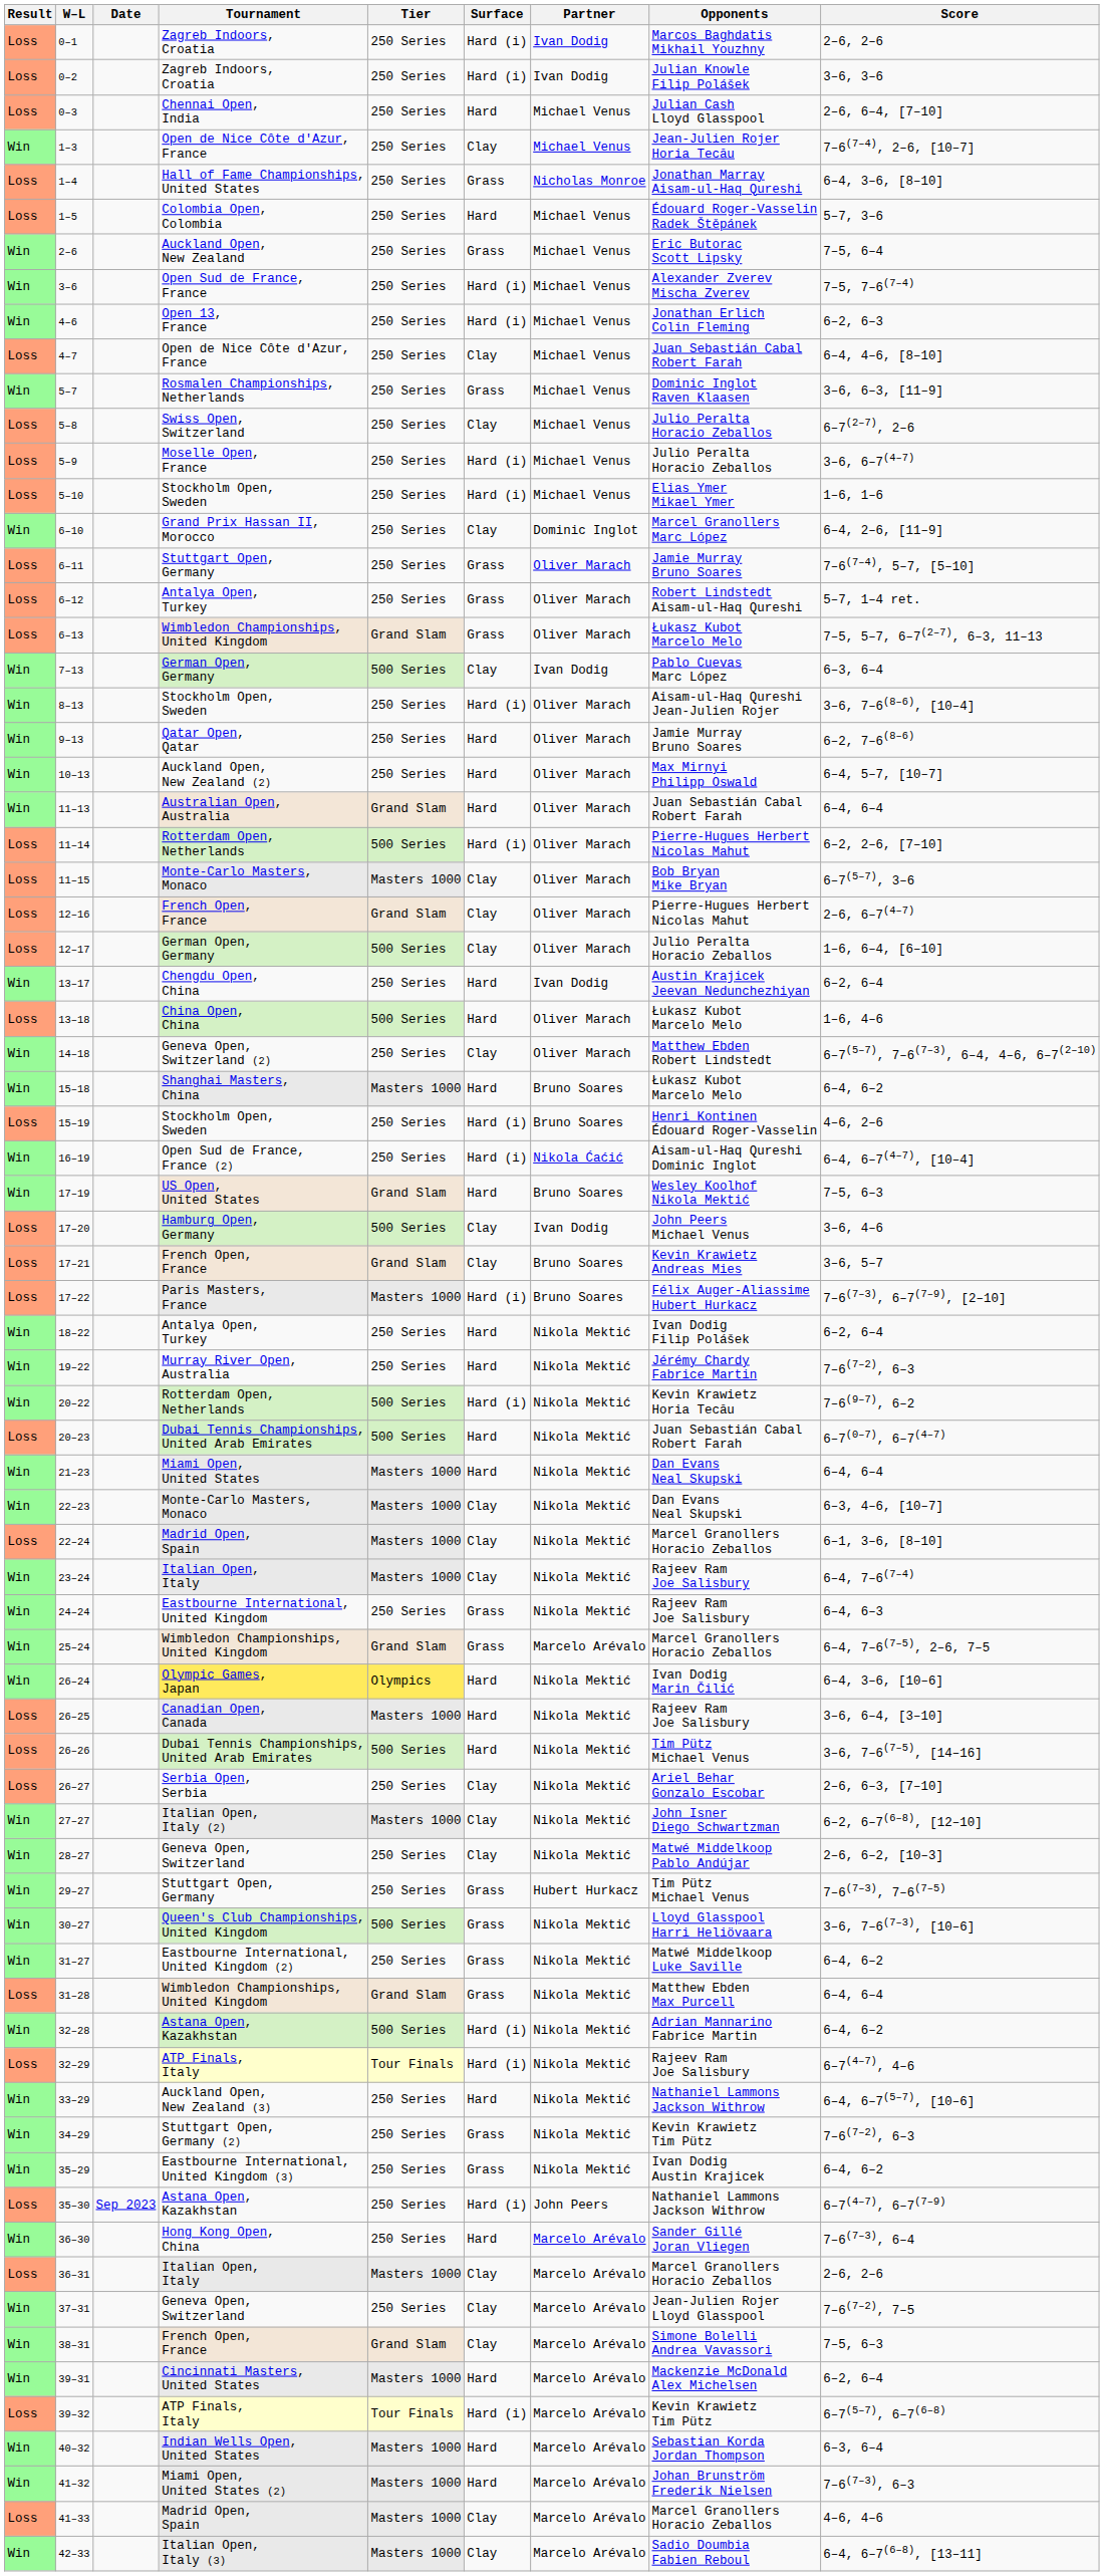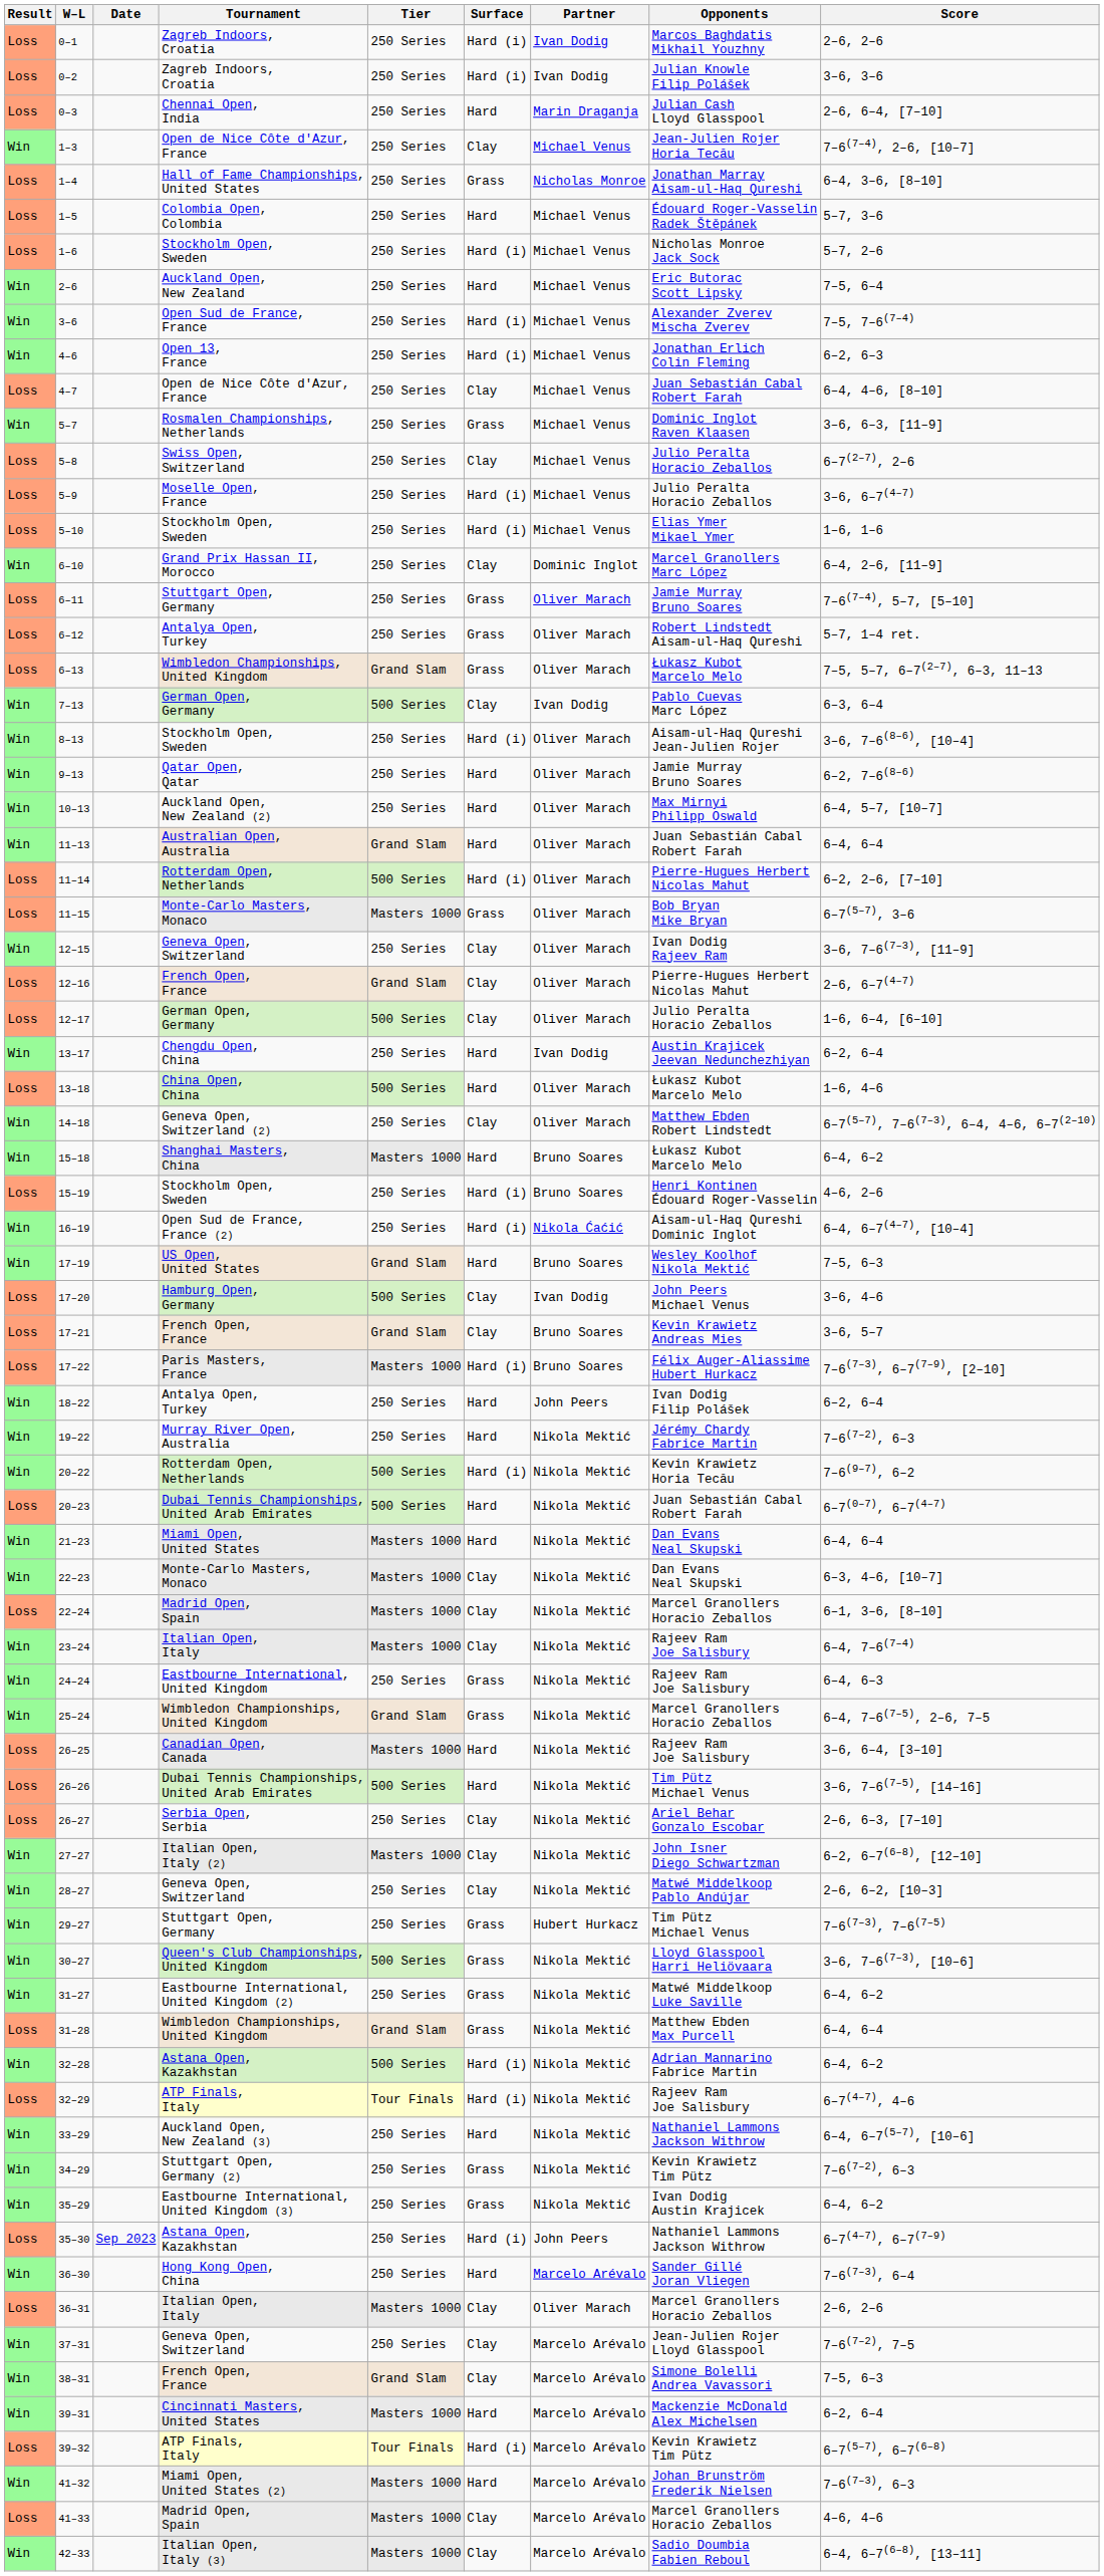0–3 | Partner: Michael Venus -> Marin Draganja
+ row: Loss | 1–6 | Stockholm Open, Sweden | 250 Series | Hard (i) | Michael Venus | Nicholas Monroe Jack Sock | 5–7, 2–6
2–6 | Surface: Grass -> Hard
11–15 | Surface: Clay -> Grass
+ row: Win | 12–15 | Geneva Open, Switzerland | 250 Series | Clay | Oliver Marach | Ivan Dodig Rajeev Ram | 3–6, 7–6(7–3), [11–9]
18–22 | Partner: Nikola Mektić -> John Peers
25–24 | Partner: Marcelo Arévalo -> Nikola Mektić
- row: Win | 26–24 | Olympic Games, Japan | Olympics | Hard | Nikola Mektić | Ivan Dodig Marin Čilić | 6–4, 3–6, [10–6]
36–31 | Partner: Marcelo Arévalo -> Oliver Marach
- row: Win | 40–32 | Indian Wells Open, United States | Masters 1000 | Hard | Marcelo Arévalo | Sebastian Korda Jordan Thompson | 6–3, 6–4
